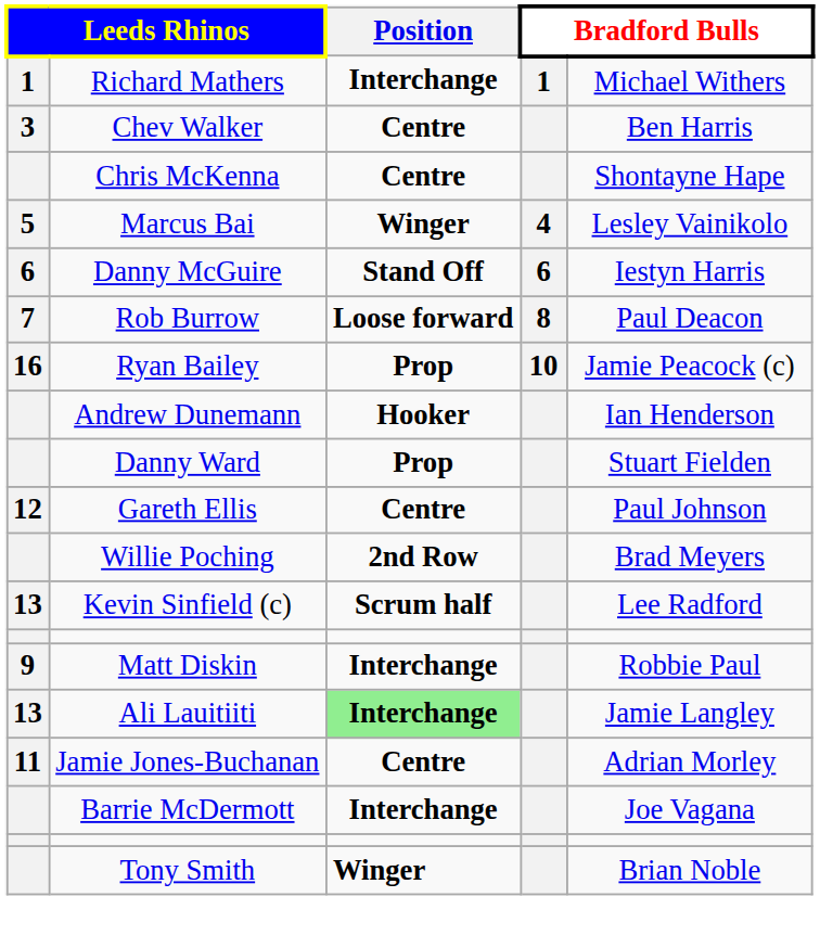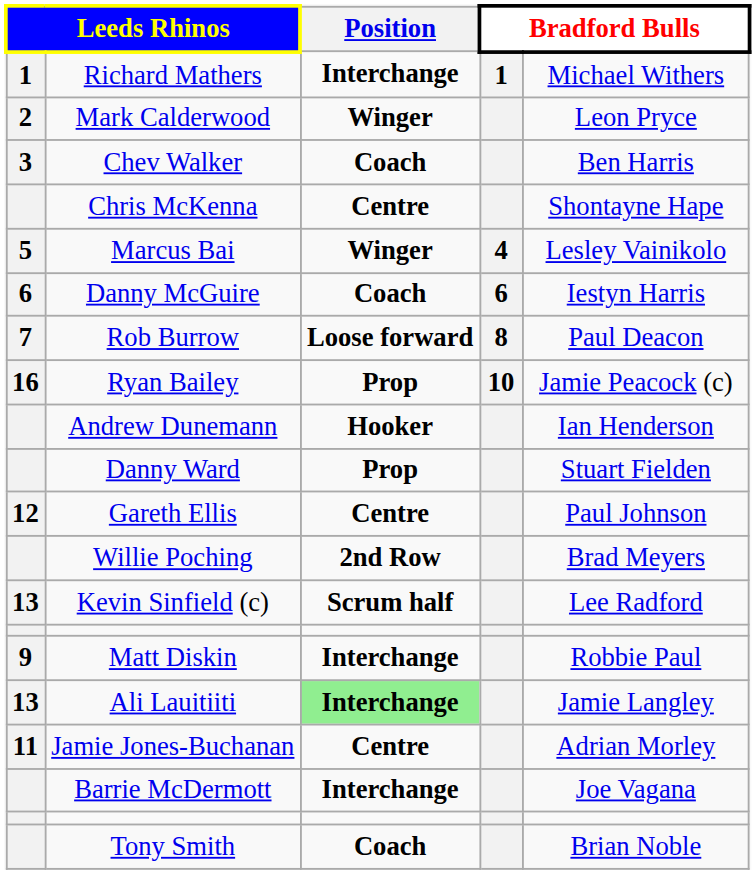+ row: 2 | Mark Calderwood | Winger | Leon Pryce
Chev Walker | Position: Centre -> Coach
Danny McGuire | Position: Stand Off -> Coach
Tony Smith | Position: Winger -> Coach
